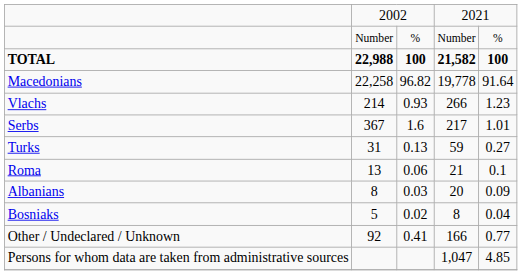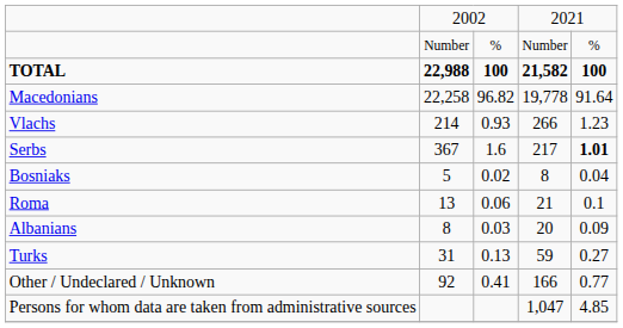Serbs | column 5: normal -> bold
rows swapped: Turks <-> Bosniaks
